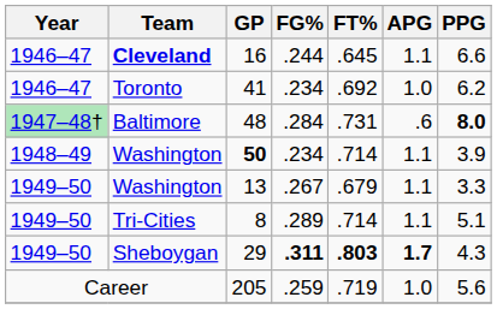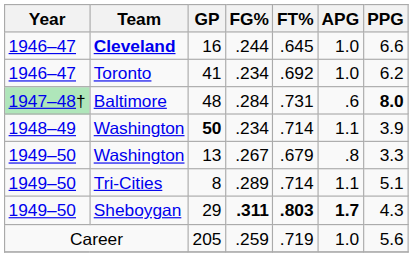16 | APG: 1.1 -> 1.0
13 | APG: 1.1 -> .8
